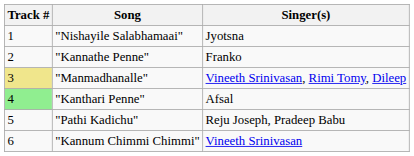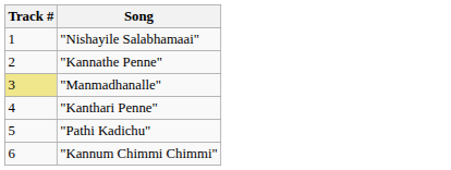- column: Singer(s) | Jyotsna | Franko | Vineeth Srinivasan, Rimi Tomy, Dileep | Afsal | Reju Joseph, Pradeep Babu | Vineeth Srinivasan
"Kanthari Penne" | Track #: lightgreen background -> no background
